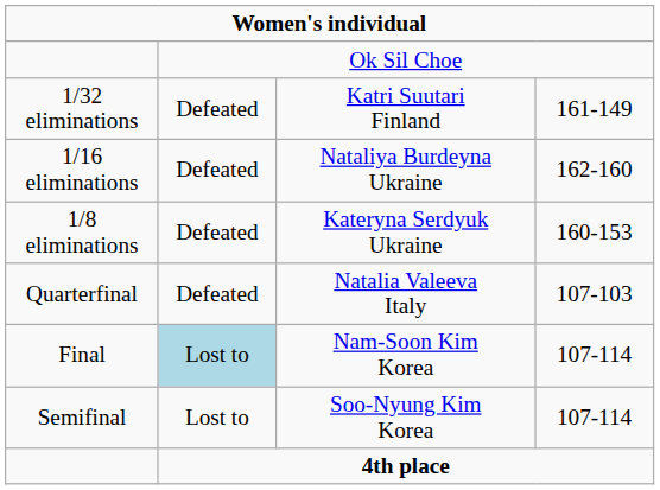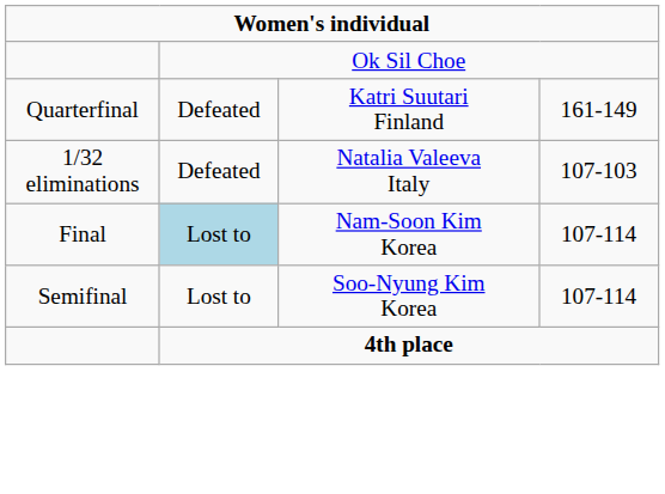Katri Suutari Finland | column 1: 1/32 eliminations -> Quarterfinal
- row: 1/16 eliminations | Defeated | Nataliya Burdeyna Ukraine | 162-160
- row: 1/8 eliminations | Defeated | Kateryna Serdyuk Ukraine | 160-153
Natalia Valeeva Italy | column 1: Quarterfinal -> 1/32 eliminations
